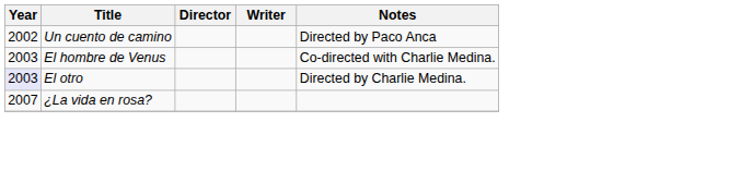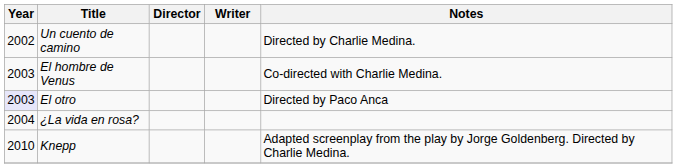Un cuento de camino | Notes: Directed by Paco Anca -> Directed by Charlie Medina.
El otro | Notes: Directed by Charlie Medina. -> Directed by Paco Anca
¿La vida en rosa? | Year: 2007 -> 2004
+ row: 2010 | Knepp | Adapted screenplay from the play by Jorge Goldenberg. Directed by Charlie Medina.
